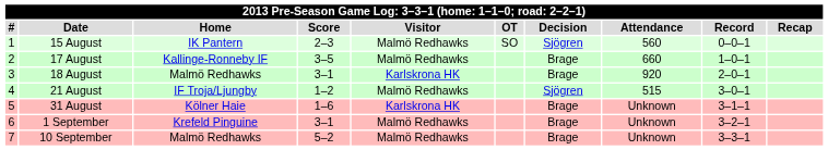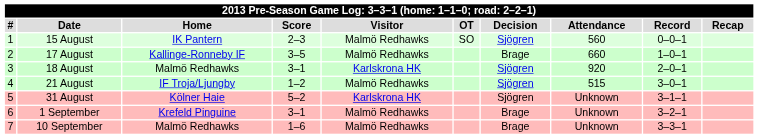18 August | Decision: Brage -> Sjögren
31 August | Score: 1–6 -> 5–2
31 August | Decision: Brage -> Sjögren
10 September | Score: 5–2 -> 1–6
